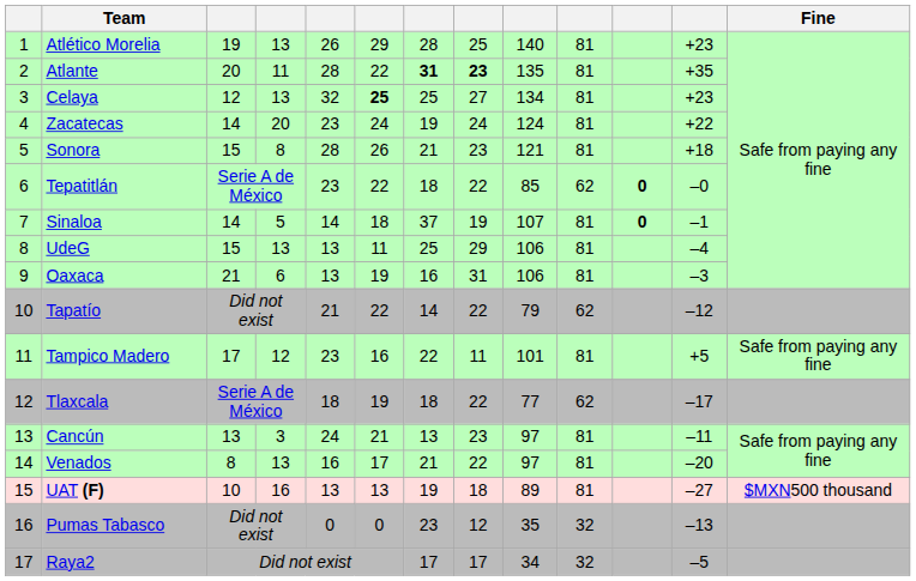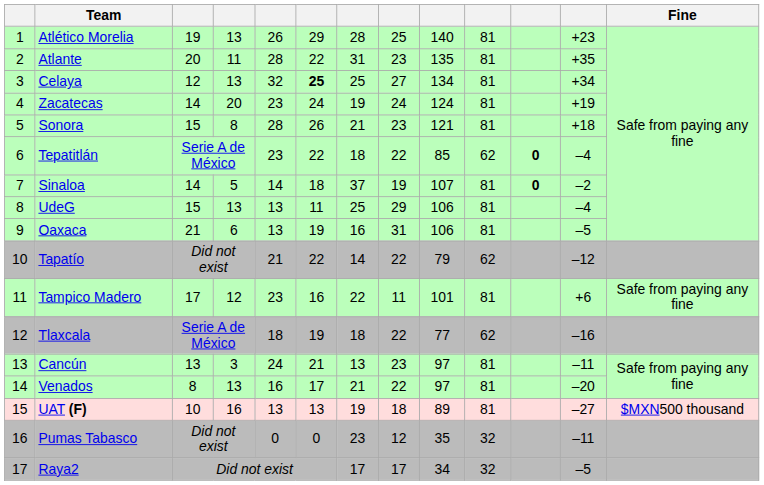Atlante | column 7: bold -> normal
Atlante | column 8: bold -> normal
Celaya | column 12: +23 -> +34
Zacatecas | column 12: +22 -> +19
Tepatitlán | column 12: –0 -> –4
Sinaloa | column 12: –1 -> –2
Oaxaca | column 12: –3 -> –5
Tampico Madero | column 12: +5 -> +6
Tlaxcala | column 12: –17 -> –16
Pumas Tabasco | column 12: –13 -> –11
